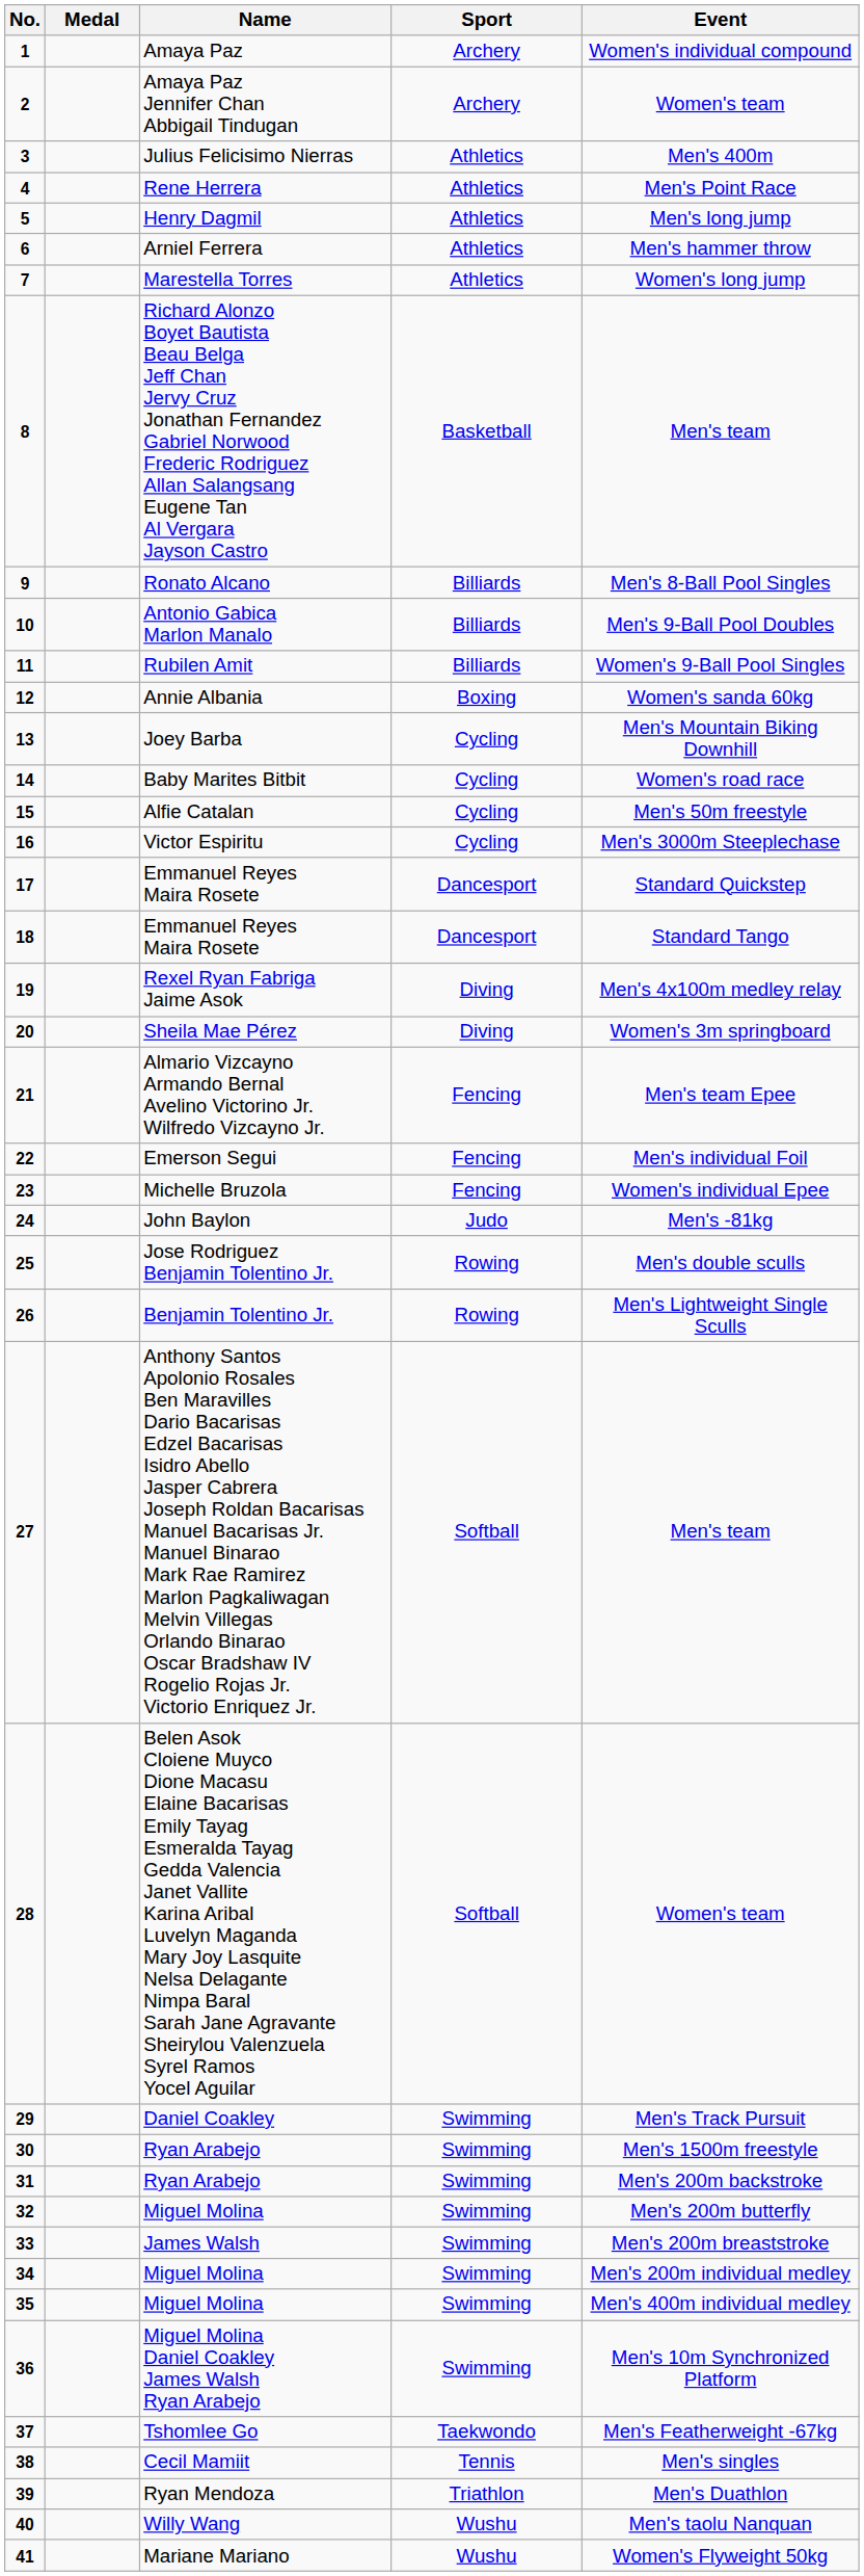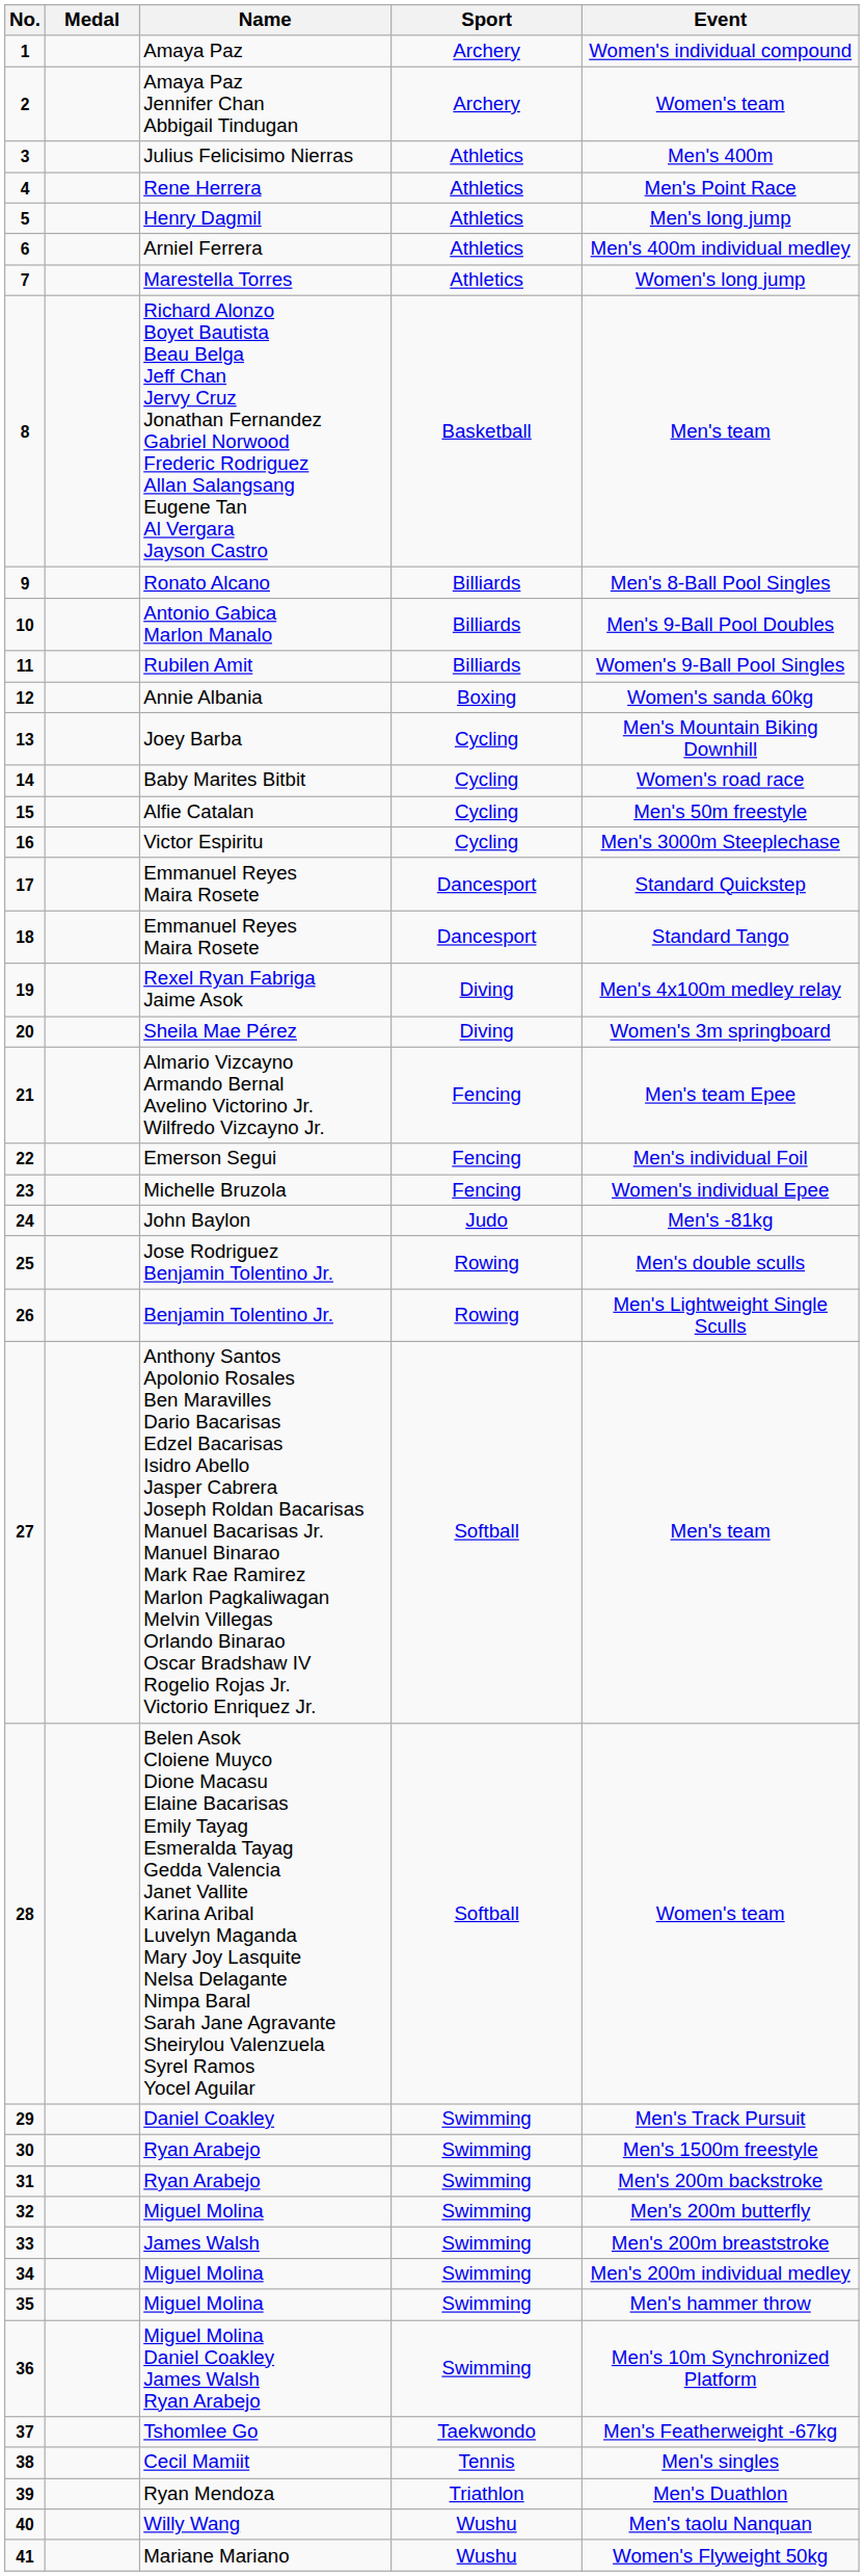Arniel Ferrera | Event: Men's hammer throw -> Men's 400m individual medley
35 / Miguel Molina | Event: Men's 400m individual medley -> Men's hammer throw
